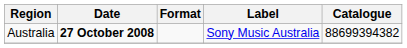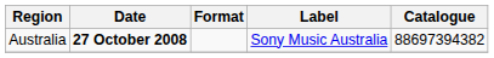Australia | Catalogue: 88699394382 -> 88697394382
